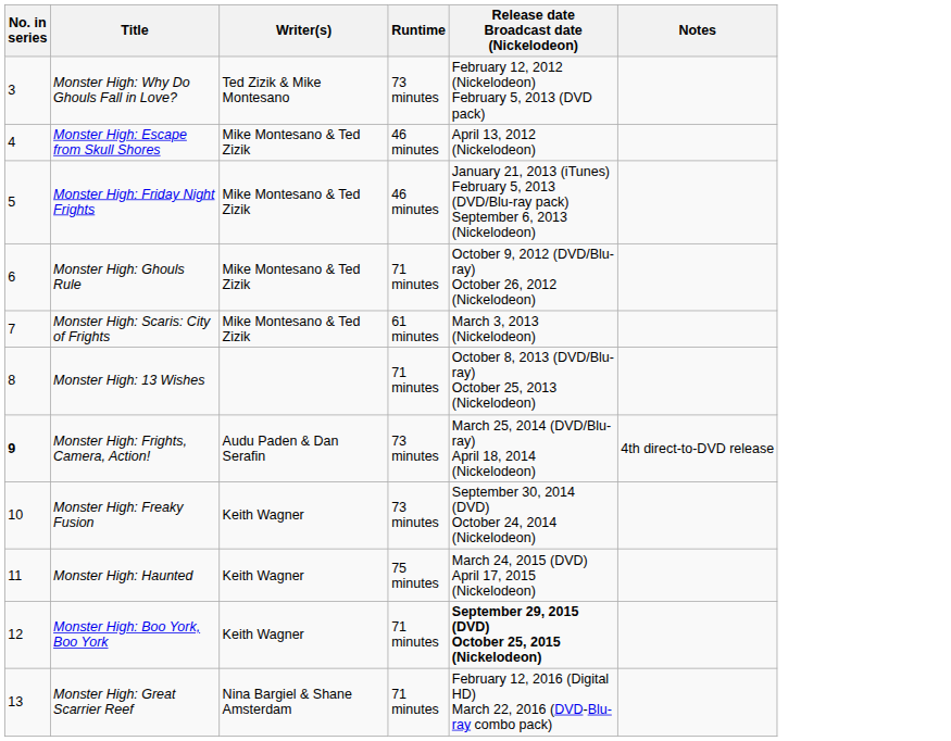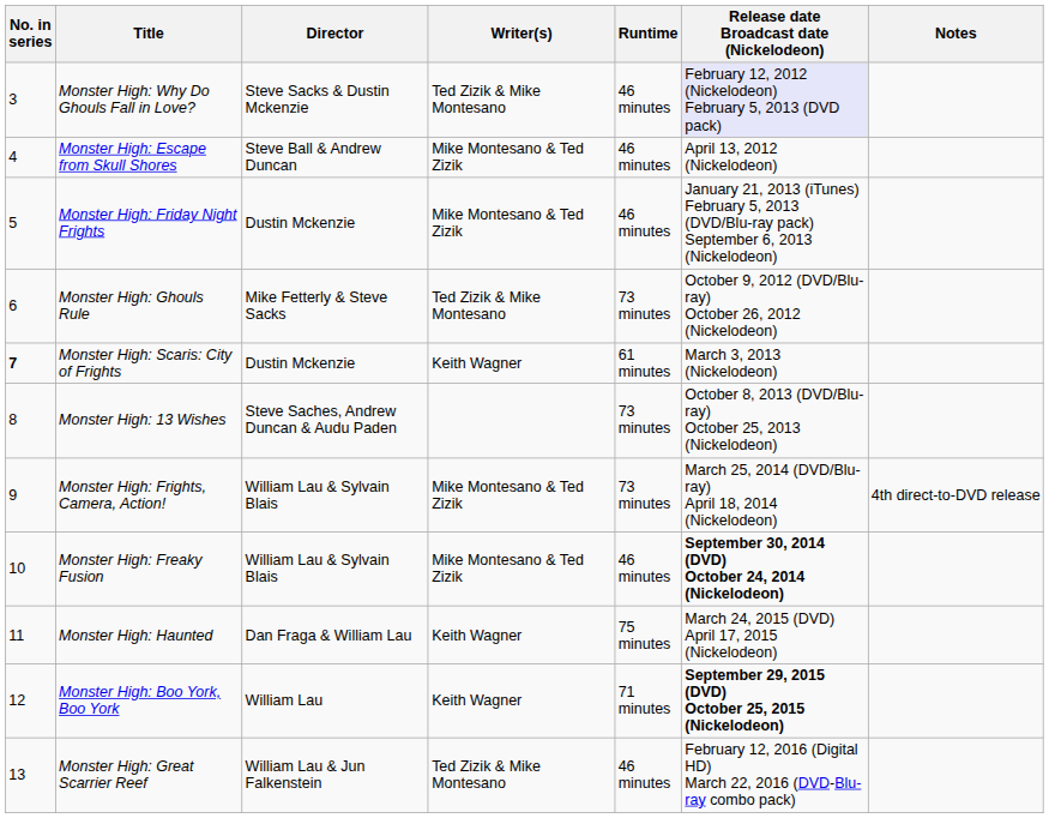+ column: Director | Steve Sacks & Dustin Mckenzie | Steve Ball & Andrew Duncan | Dustin Mckenzie | Mike Fetterly & Steve Sacks | Dustin Mckenzie | Steve Saches, Andrew Duncan & Audu Paden | William Lau & Sylvain Blais | William Lau & Sylvain Blais | Dan Fraga & William Lau | William Lau | William Lau & Jun Falkenstein
Monster High: Why Do Ghouls Fall in Love? | Runtime: 73 minutes -> 46 minutes
Monster High: Why Do Ghouls Fall in Love? | Release date Broadcast date (Nickelodeon): no background -> lavender background
Monster High: Ghouls Rule | Writer(s): Mike Montesano & Ted Zizik -> Ted Zizik & Mike Montesano
Monster High: Ghouls Rule | Runtime: 71 minutes -> 73 minutes
Monster High: Scaris: City of Frights | No. in series: normal -> bold
Monster High: Scaris: City of Frights | Writer(s): Mike Montesano & Ted Zizik -> Keith Wagner
Monster High: 13 Wishes | Runtime: 71 minutes -> 73 minutes
Monster High: Frights, Camera, Action! | No. in series: bold -> normal
Monster High: Frights, Camera, Action! | Writer(s): Audu Paden & Dan Serafin -> Mike Montesano & Ted Zizik
Monster High: Freaky Fusion | Writer(s): Keith Wagner -> Mike Montesano & Ted Zizik
Monster High: Freaky Fusion | Runtime: 73 minutes -> 46 minutes
Monster High: Freaky Fusion | Release date Broadcast date (Nickelodeon): normal -> bold
Monster High: Great Scarrier Reef | Writer(s): Nina Bargiel & Shane Amsterdam -> Ted Zizik & Mike Montesano
Monster High: Great Scarrier Reef | Runtime: 71 minutes -> 46 minutes
